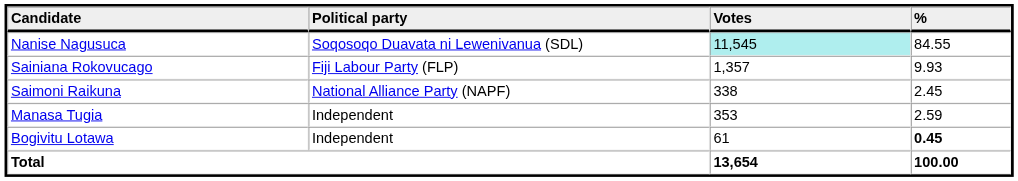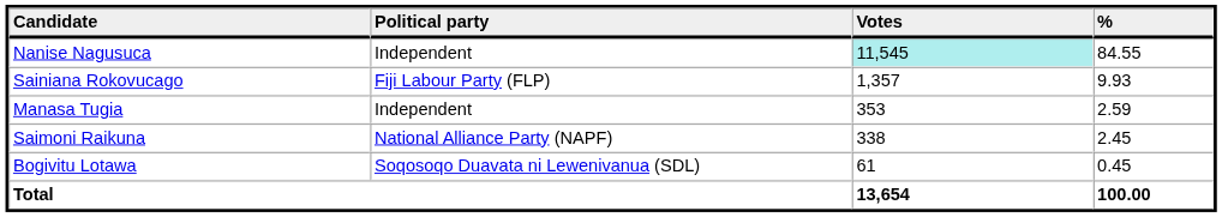Nanise Nagusuca | Political party: Soqosoqo Duavata ni Lewenivanua (SDL) -> Independent
rows swapped: Manasa Tugia <-> Saimoni Raikuna
Bogivitu Lotawa | Political party: Independent -> Soqosoqo Duavata ni Lewenivanua (SDL)
Bogivitu Lotawa | %: bold -> normal
